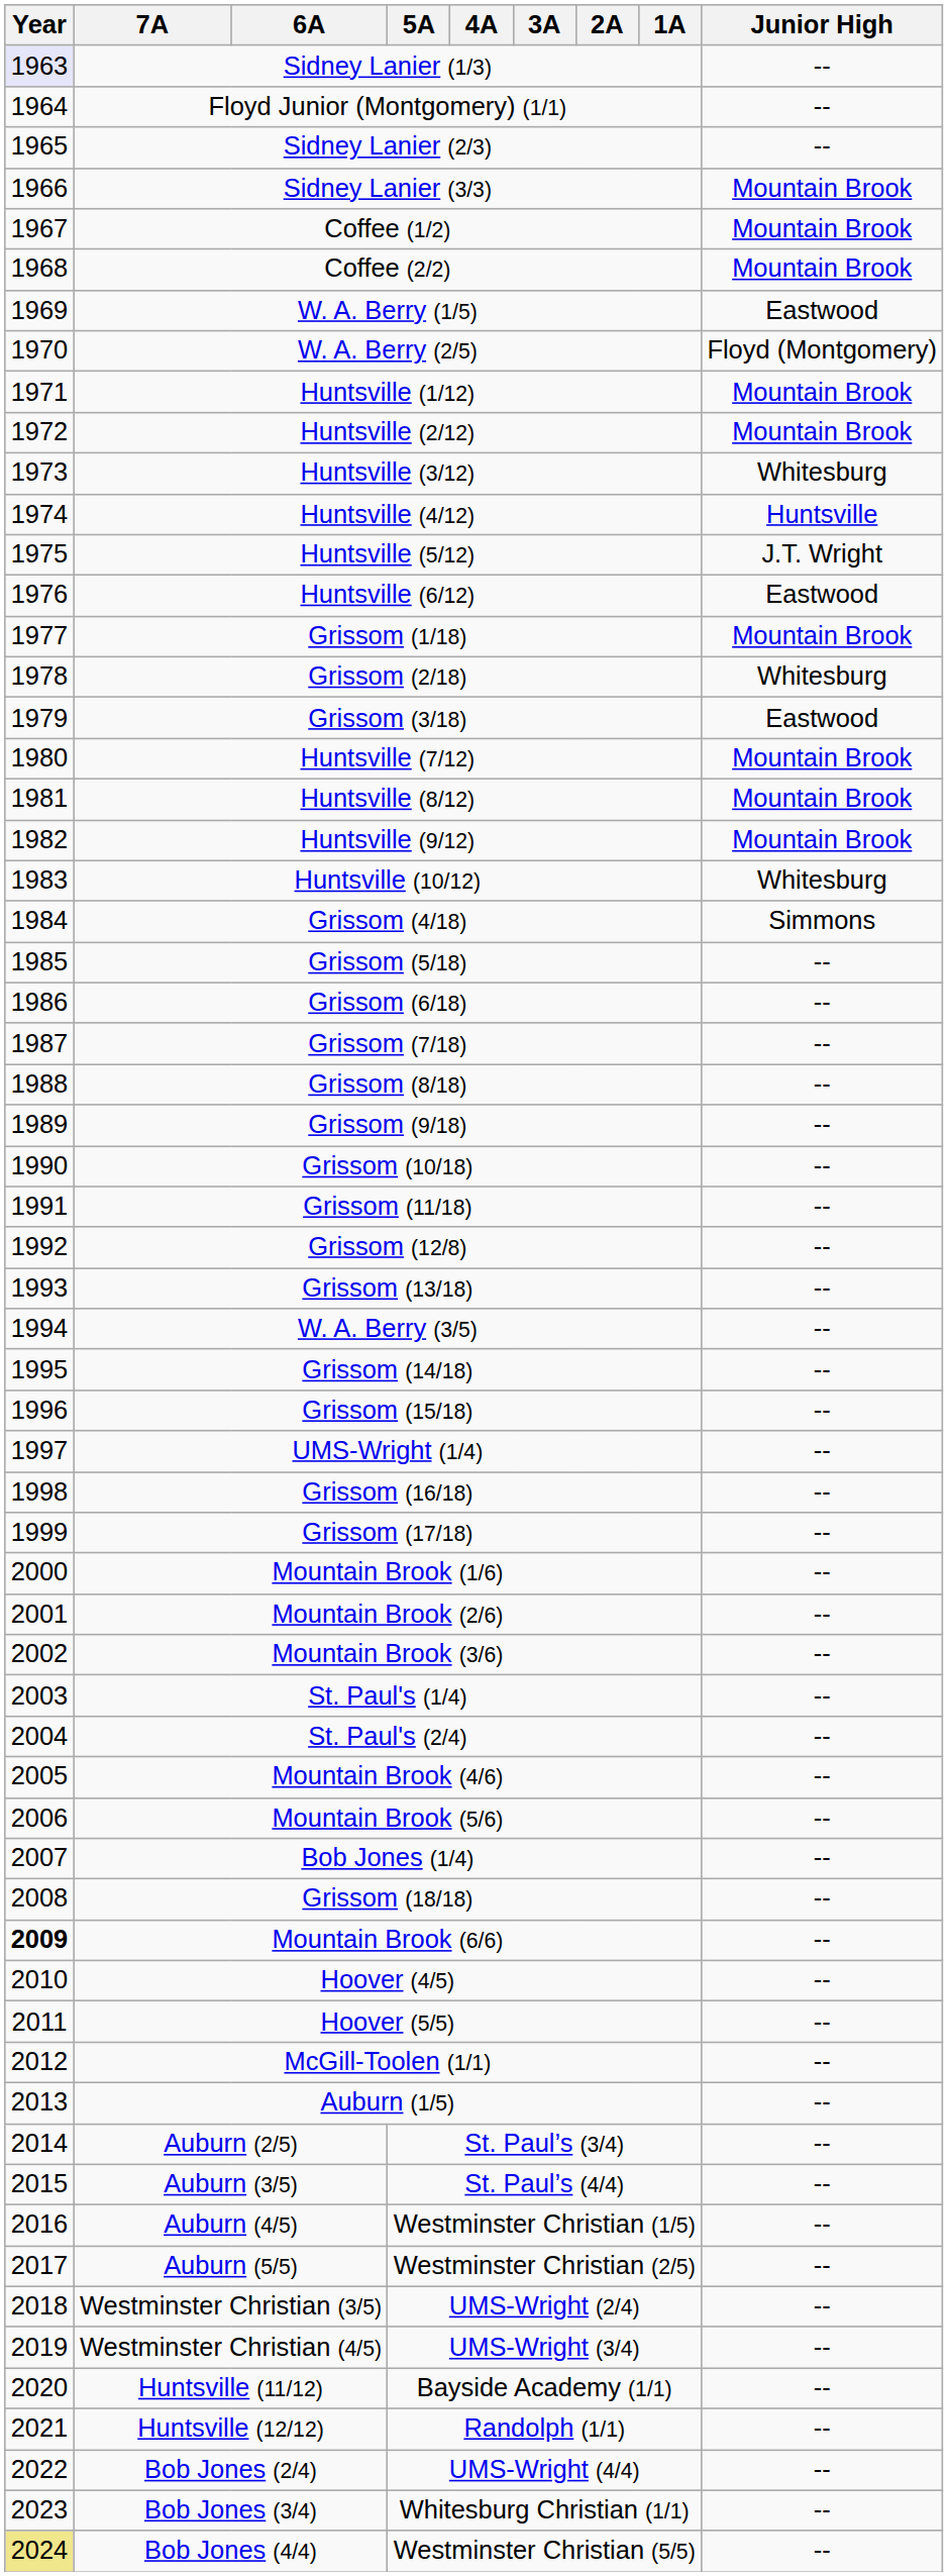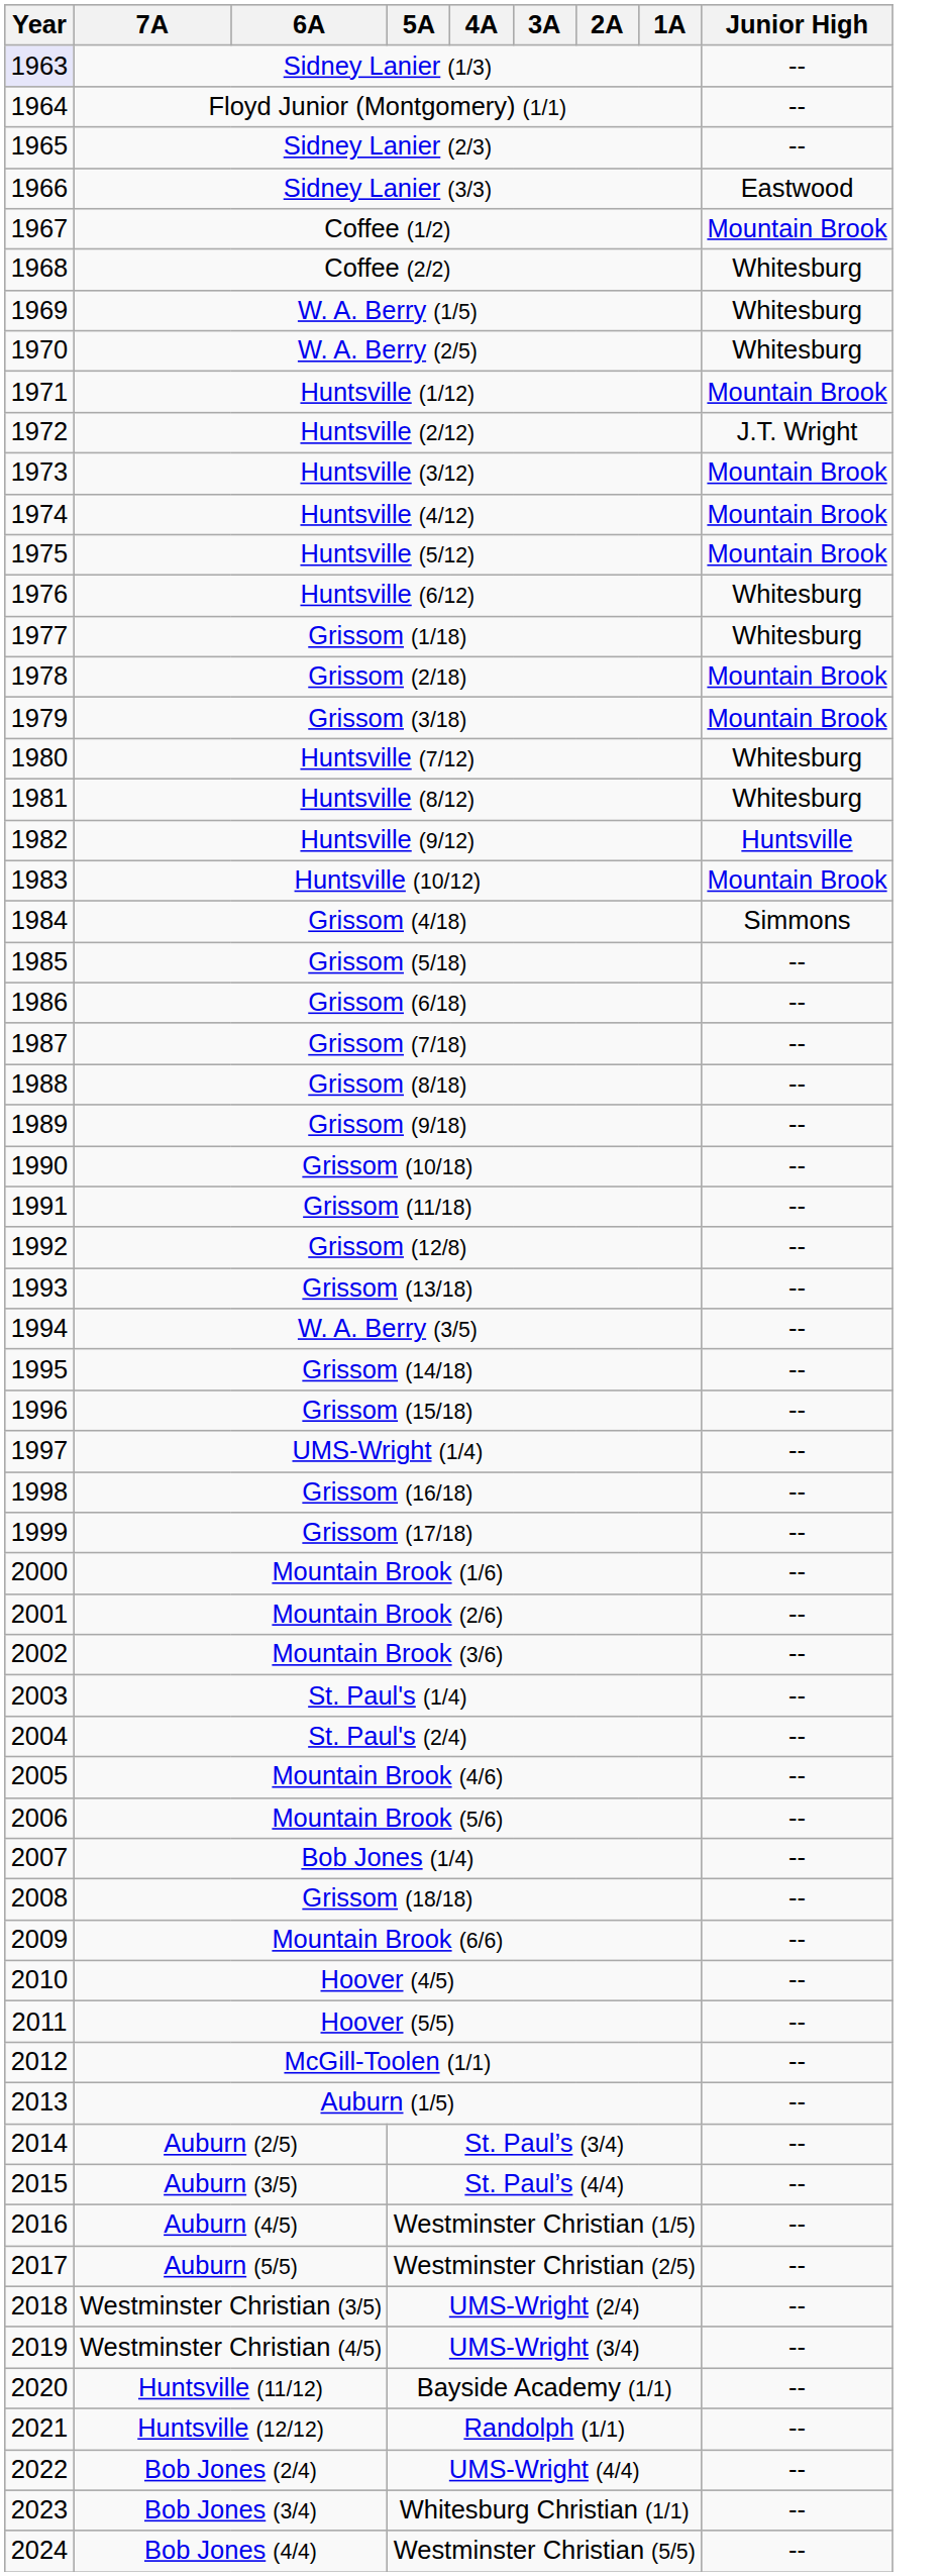Sidney Lanier (3/3) | Junior High: Mountain Brook -> Eastwood
Coffee (2/2) | Junior High: Mountain Brook -> Whitesburg
W. A. Berry (1/5) | Junior High: Eastwood -> Whitesburg
W. A. Berry (2/5) | Junior High: Floyd (Montgomery) -> Whitesburg
Huntsville (2/12) | Junior High: Mountain Brook -> J.T. Wright
Huntsville (3/12) | Junior High: Whitesburg -> Mountain Brook
Huntsville (4/12) | Junior High: Huntsville -> Mountain Brook
Huntsville (5/12) | Junior High: J.T. Wright -> Mountain Brook
Huntsville (6/12) | Junior High: Eastwood -> Whitesburg
Grissom (1/18) | Junior High: Mountain Brook -> Whitesburg
Grissom (2/18) | Junior High: Whitesburg -> Mountain Brook
Grissom (3/18) | Junior High: Eastwood -> Mountain Brook
Huntsville (7/12) | Junior High: Mountain Brook -> Whitesburg
Huntsville (8/12) | Junior High: Mountain Brook -> Whitesburg
Huntsville (9/12) | Junior High: Mountain Brook -> Huntsville
Huntsville (10/12) | Junior High: Whitesburg -> Mountain Brook
Mountain Brook (6/6) | Year: bold -> normal
Bob Jones (4/4) | Year: khaki background -> no background
